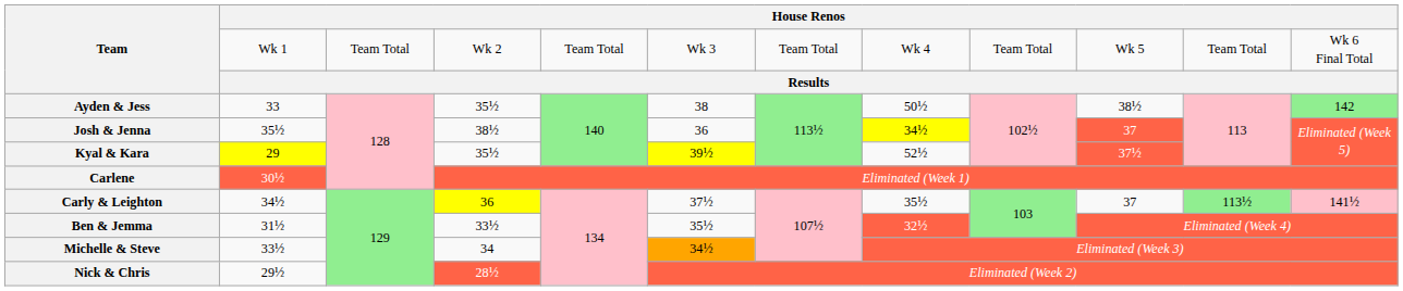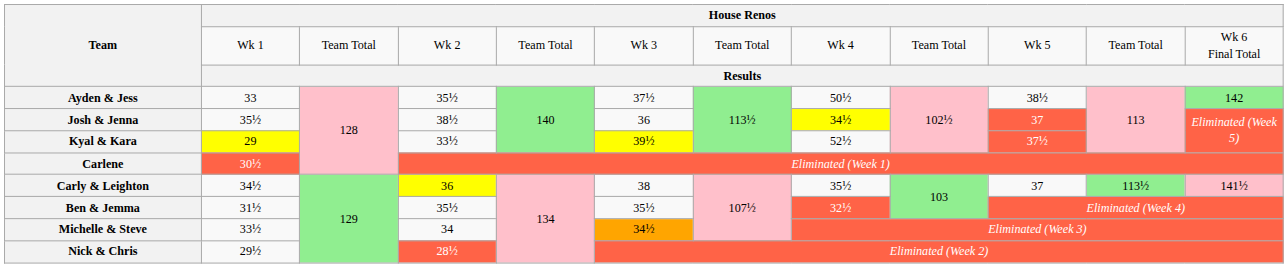Ayden & Jess | column 6: 38 -> 37½
Kyal & Kara | column 4: 35½ -> 33½
Carly & Leighton | column 6: 37½ -> 38
Ben & Jemma | column 4: 33½ -> 35½
